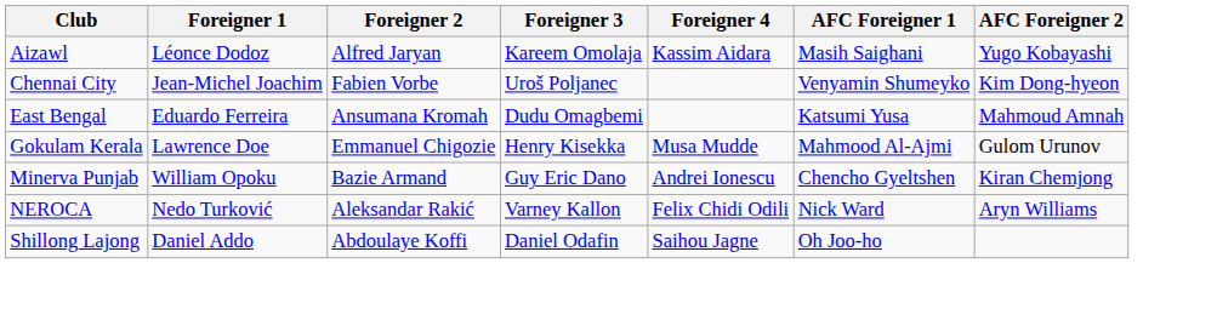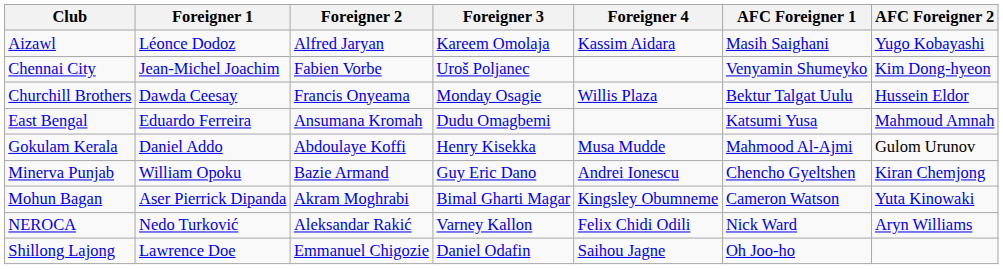+ row: Churchill Brothers | Dawda Ceesay | Francis Onyeama | Monday Osagie | Willis Plaza | Bektur Talgat Uulu | Hussein Eldor
Gokulam Kerala | Foreigner 1: Lawrence Doe -> Daniel Addo
Gokulam Kerala | Foreigner 2: Emmanuel Chigozie -> Abdoulaye Koffi
+ row: Mohun Bagan | Aser Pierrick Dipanda | Akram Moghrabi | Bimal Gharti Magar | Kingsley Obumneme | Cameron Watson | Yuta Kinowaki
Shillong Lajong | Foreigner 1: Daniel Addo -> Lawrence Doe
Shillong Lajong | Foreigner 2: Abdoulaye Koffi -> Emmanuel Chigozie
